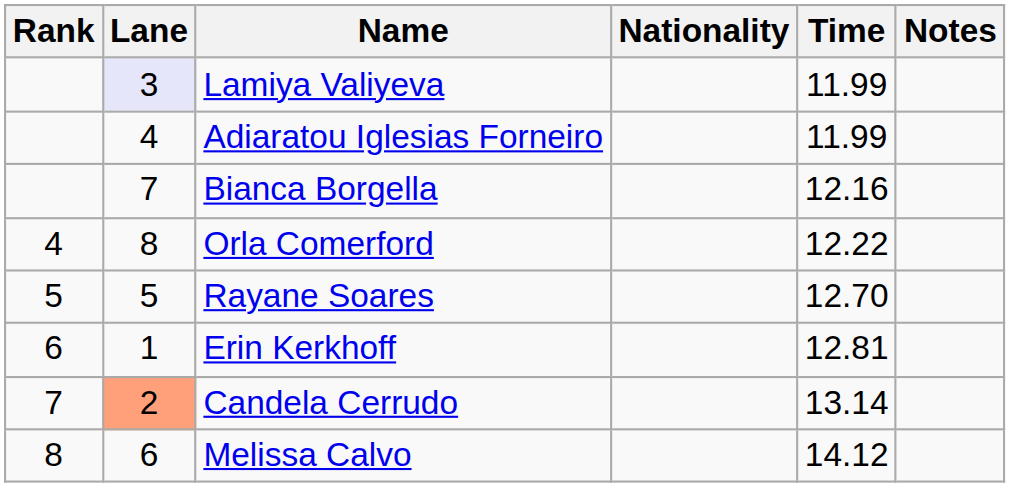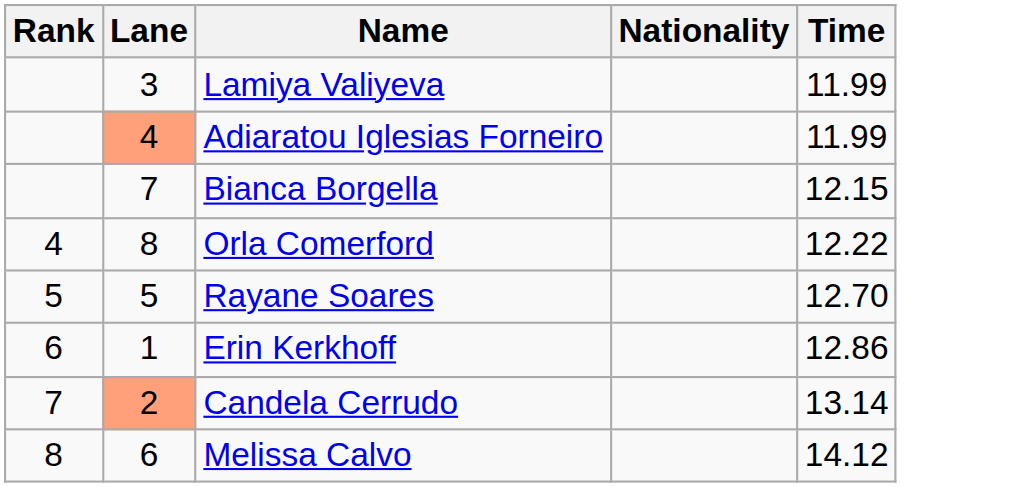- column: Notes
Lamiya Valiyeva | Lane: lavender background -> no background
Adiaratou Iglesias Forneiro | Lane: no background -> lightsalmon background
Bianca Borgella | Time: 12.16 -> 12.15
Erin Kerkhoff | Time: 12.81 -> 12.86
